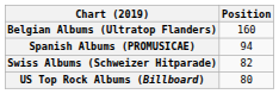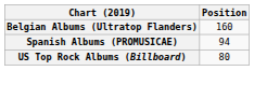- row: Swiss Albums (Schweizer Hitparade) | 82
